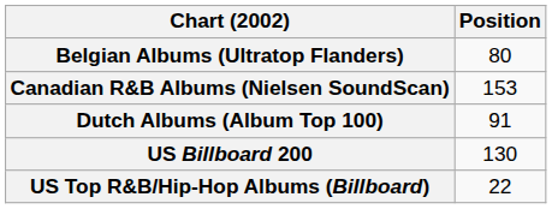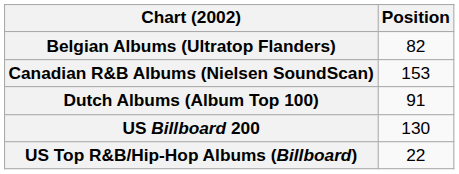Belgian Albums (Ultratop Flanders) | Position: 80 -> 82
